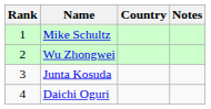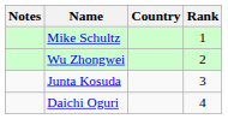columns swapped: Rank <-> Notes
